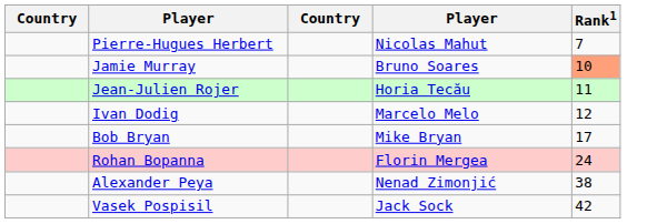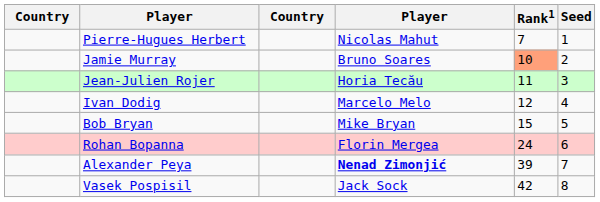+ column: Seed | 1 | 2 | 3 | 4 | 5 | 6 | 7 | 8
Bob Bryan | Rank1: 17 -> 15
Alexander Peya | column 4: normal -> bold
Alexander Peya | Rank1: 38 -> 39
